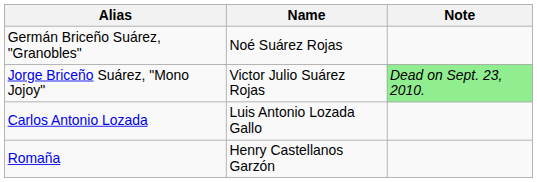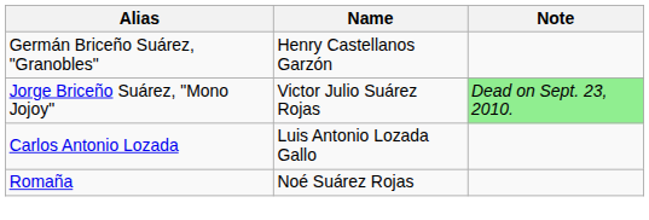Germán Briceño Suárez, "Granobles" | Name: Noé Suárez Rojas -> Henry Castellanos Garzón
Romaña | Name: Henry Castellanos Garzón -> Noé Suárez Rojas
